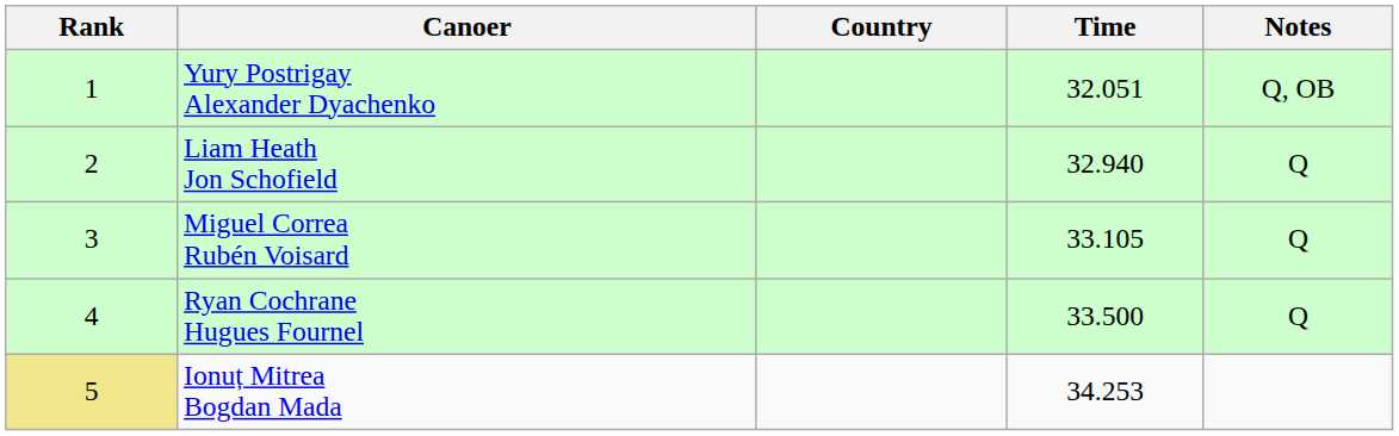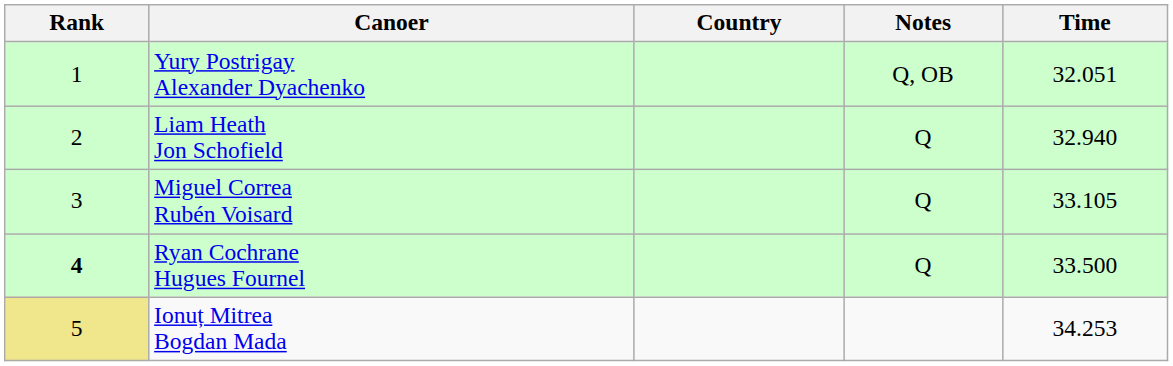columns swapped: Time <-> Notes
Ryan Cochrane Hugues Fournel | Rank: normal -> bold
